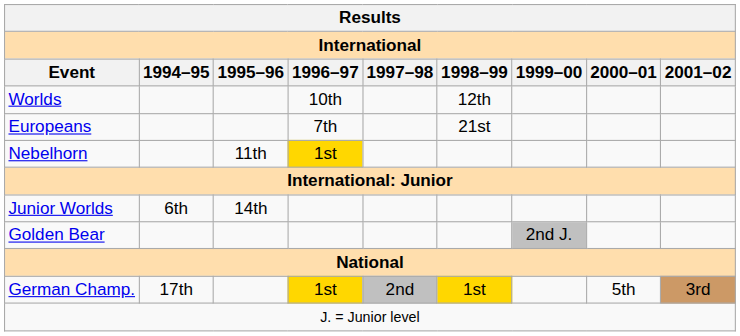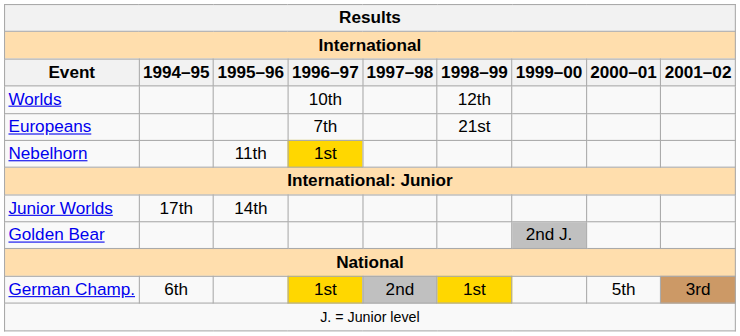Junior Worlds | 1994–95: 6th -> 17th
German Champ. | 1994–95: 17th -> 6th
